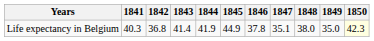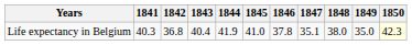Life expectancy in Belgium | 1843: 41.4 -> 40.4
Life expectancy in Belgium | 1845: 44.9 -> 41.0
